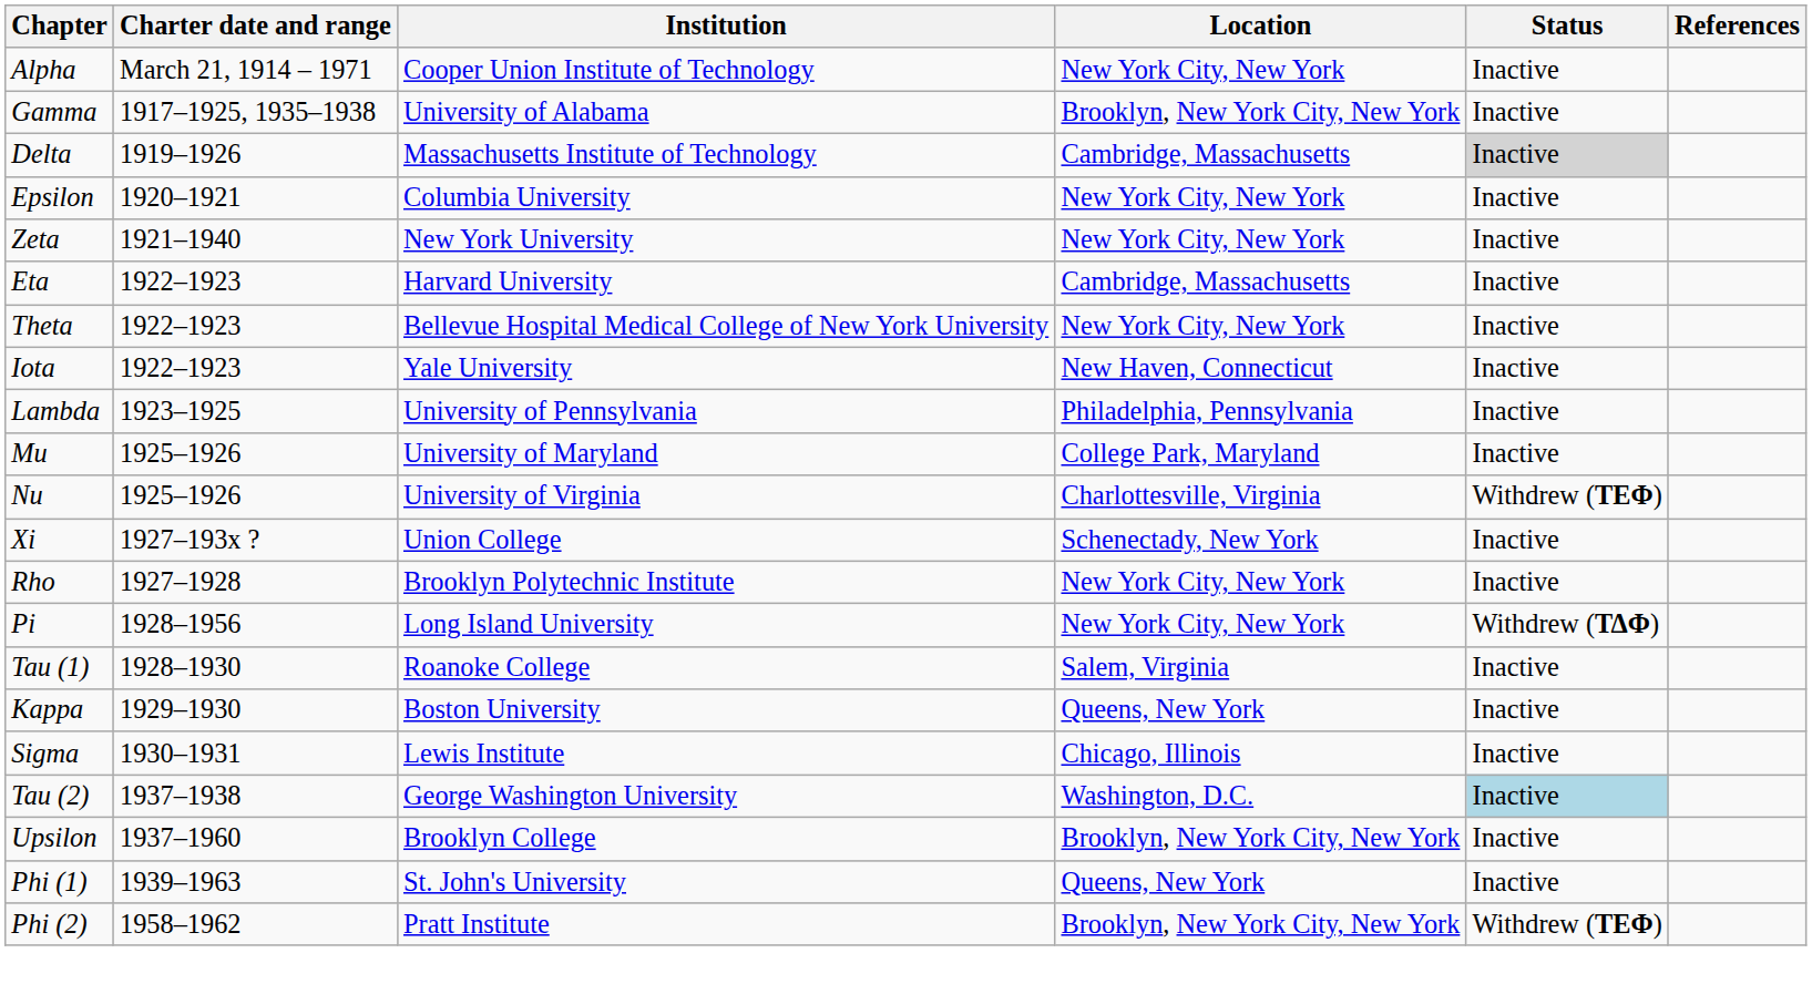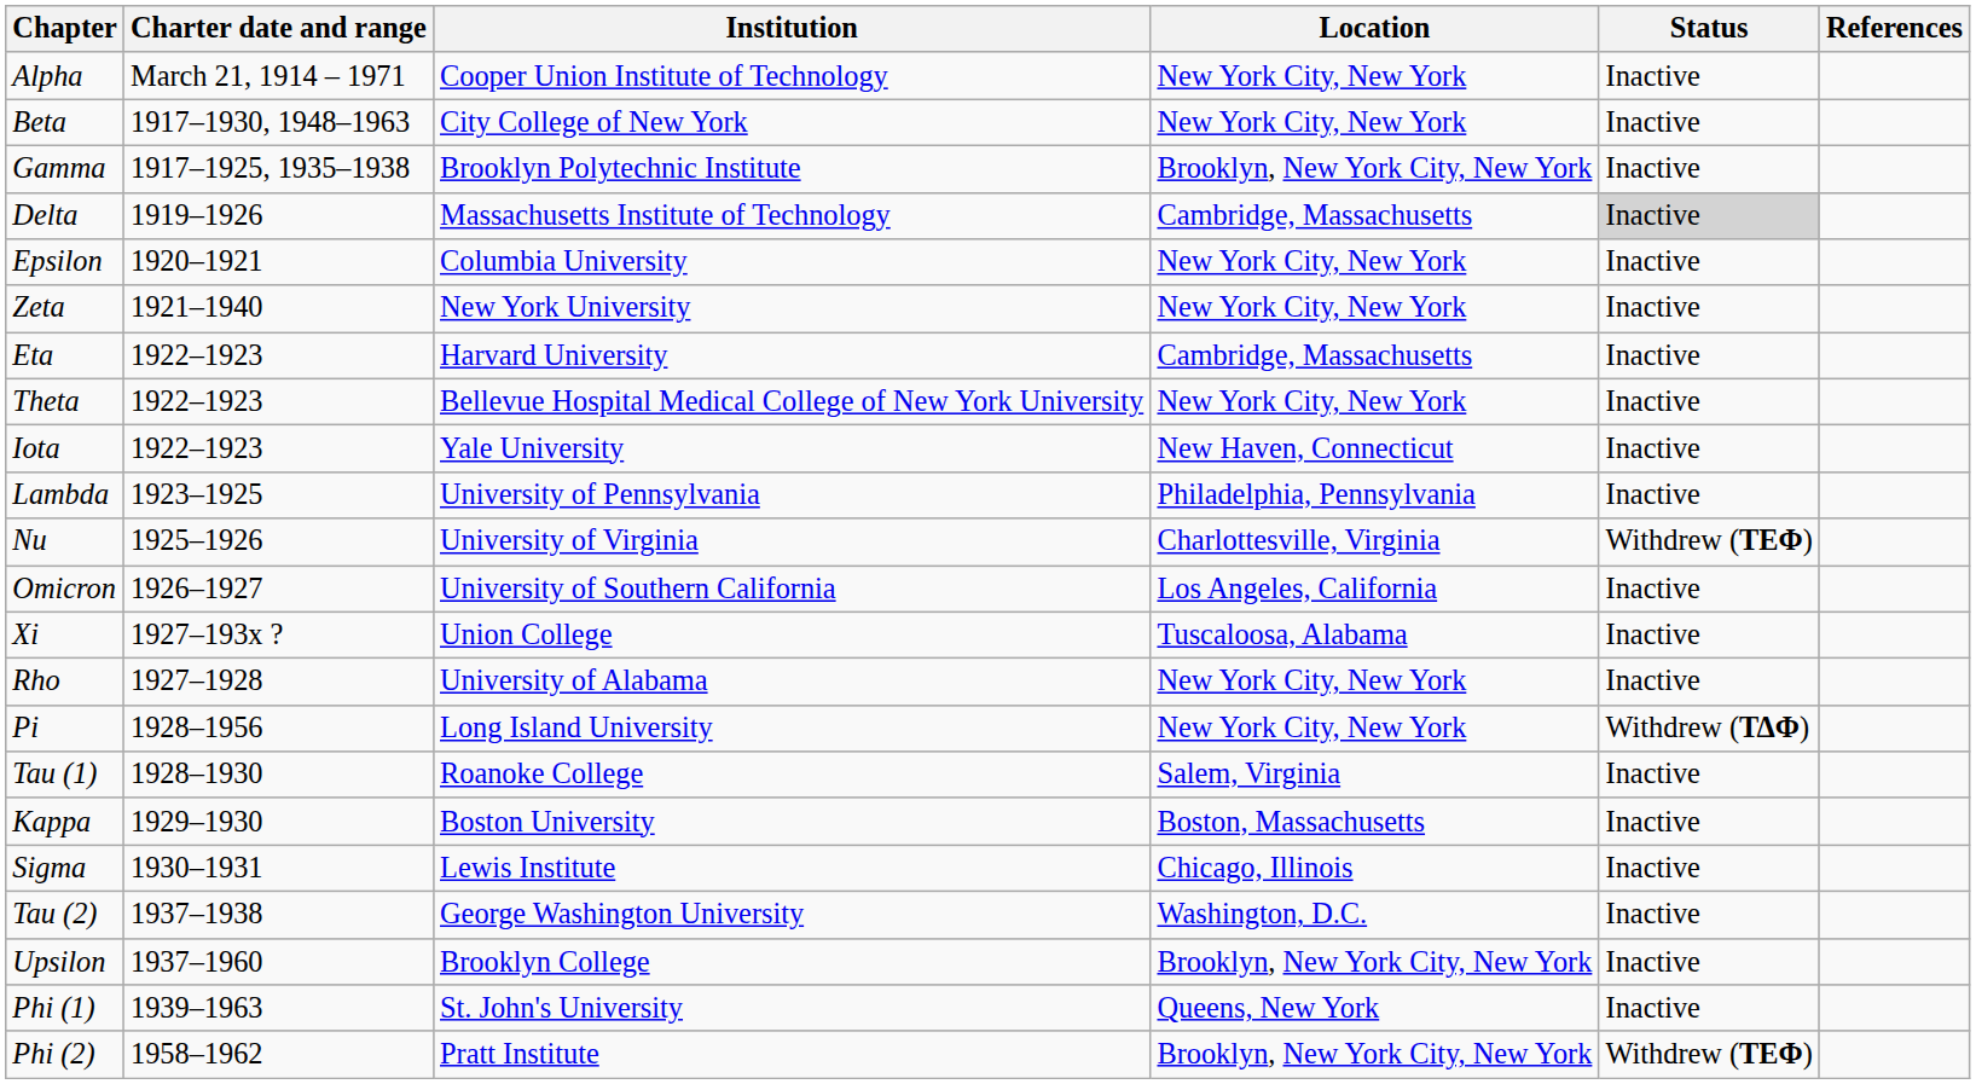+ row: Beta | 1917–1930, 1948–1963 | City College of New York | New York City, New York | Inactive
Gamma | Institution: University of Alabama -> Brooklyn Polytechnic Institute
- row: Mu | 1925–1926 | University of Maryland | College Park, Maryland | Inactive
+ row: Omicron | 1926–1927 | University of Southern California | Los Angeles, California | Inactive
Xi | Location: Schenectady, New York -> Tuscaloosa, Alabama
Rho | Institution: Brooklyn Polytechnic Institute -> University of Alabama
Kappa | Location: Queens, New York -> Boston, Massachusetts
Tau (2) | Status: lightblue background -> no background
